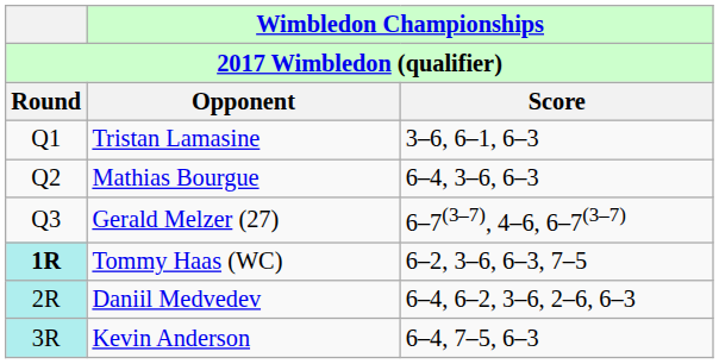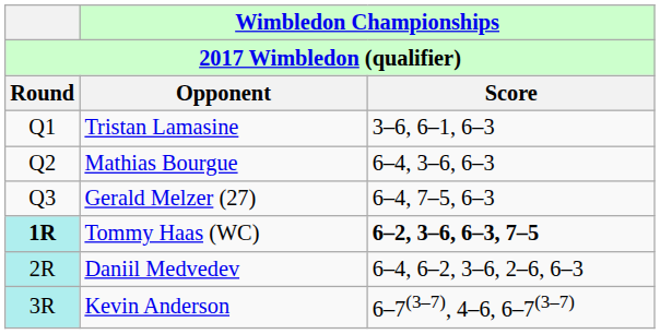Gerald Melzer (27) | Wimbledon Championships / Score: 6–7(3–7), 4–6, 6–7(3–7) -> 6–4, 7–5, 6–3
Tommy Haas (WC) | Wimbledon Championships / Score: normal -> bold
Kevin Anderson | Wimbledon Championships / Score: 6–4, 7–5, 6–3 -> 6–7(3–7), 4–6, 6–7(3–7)
